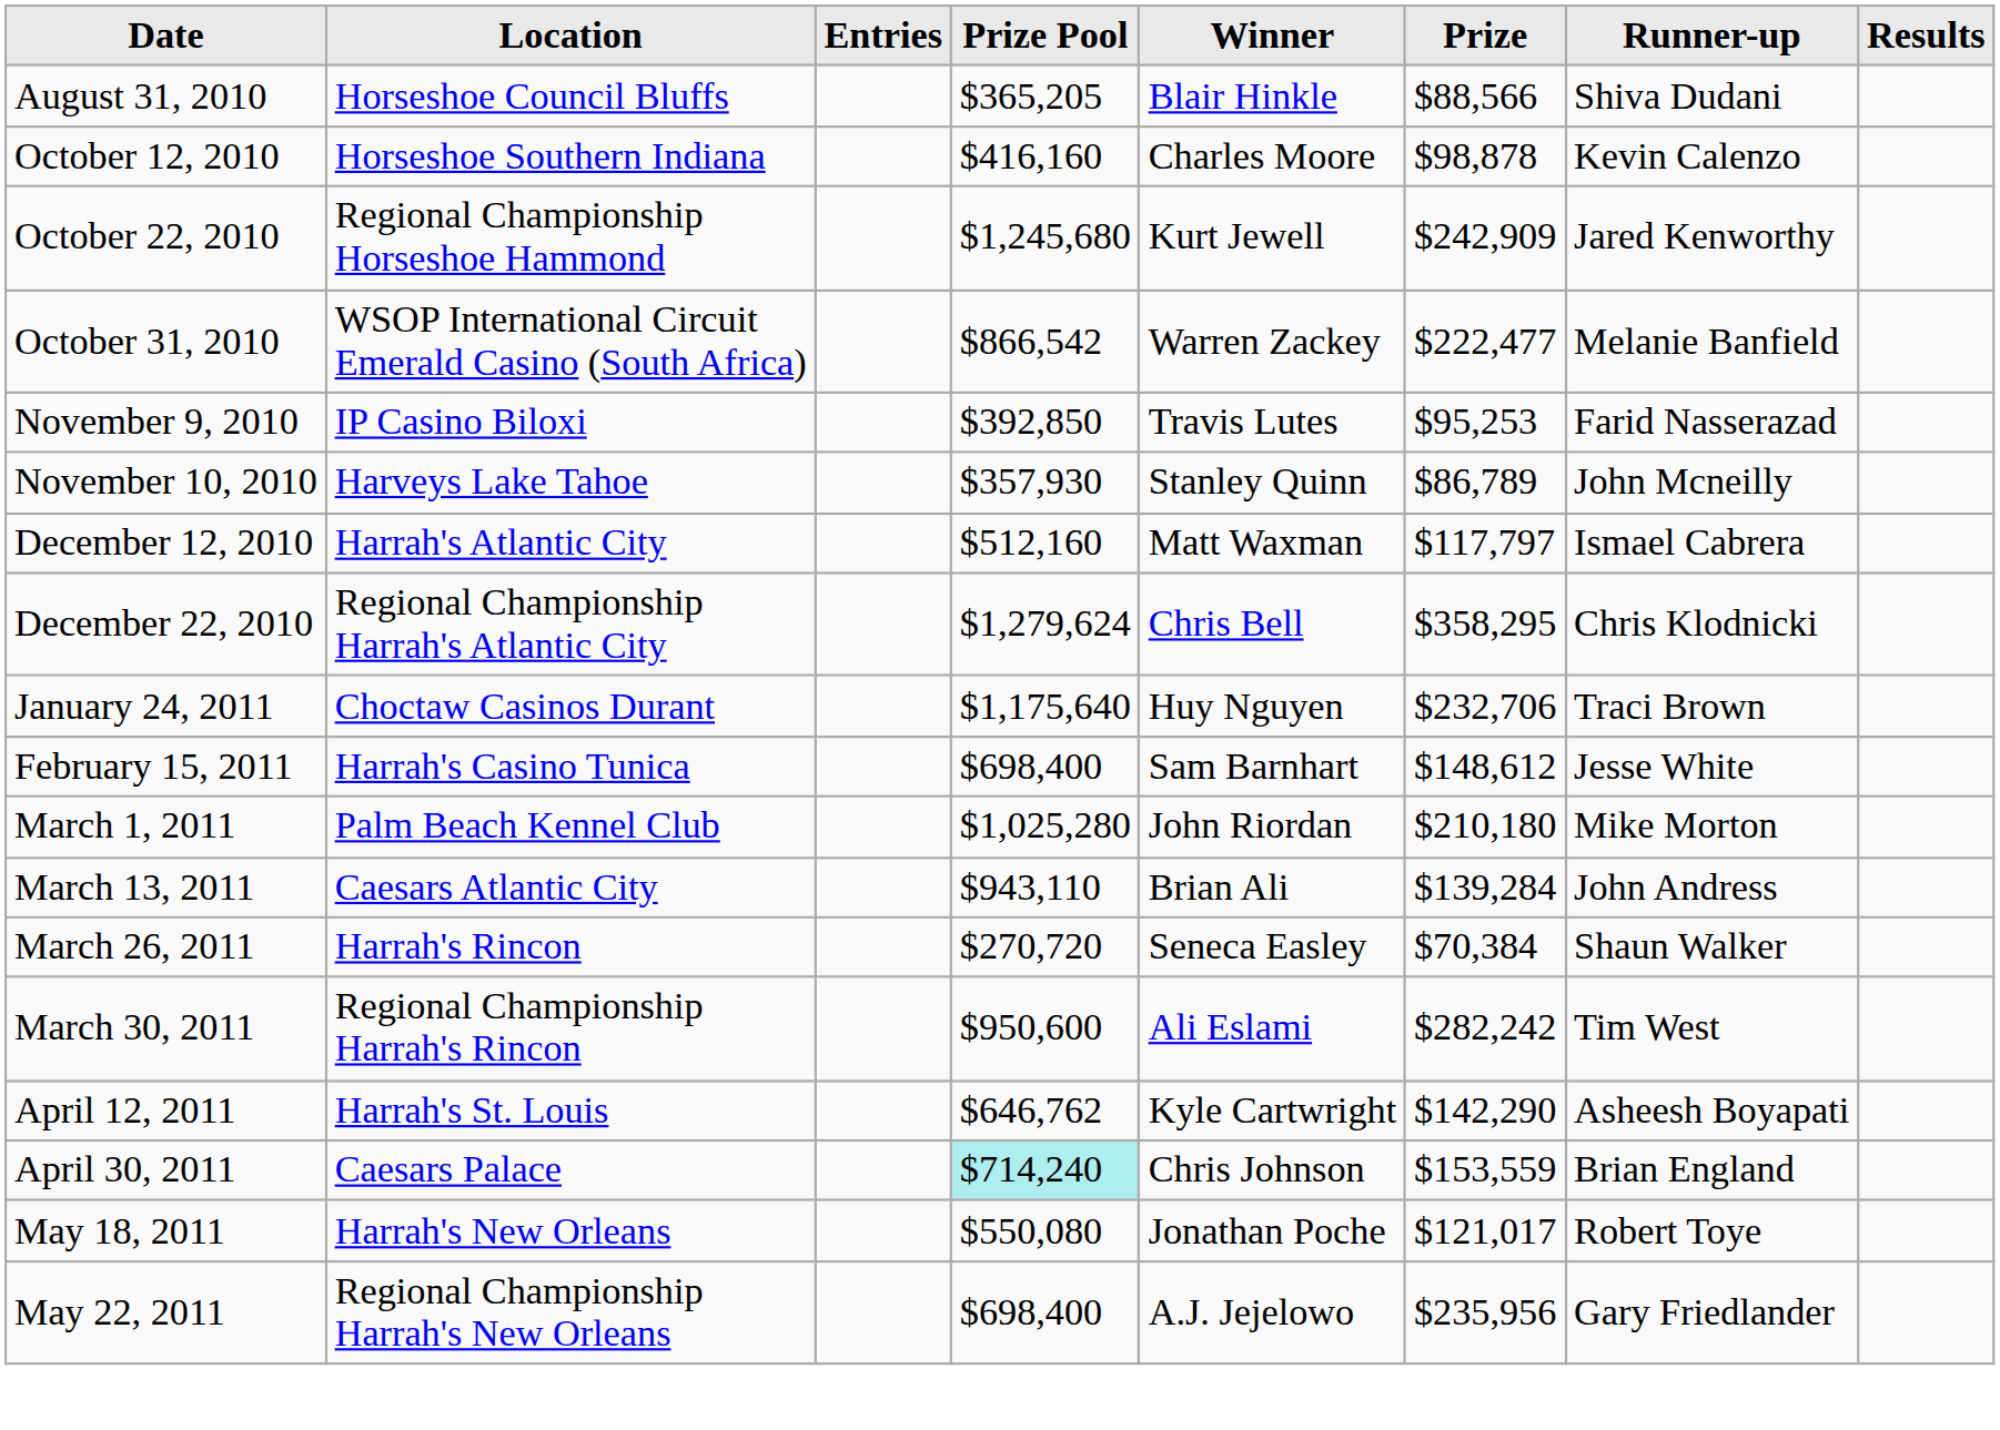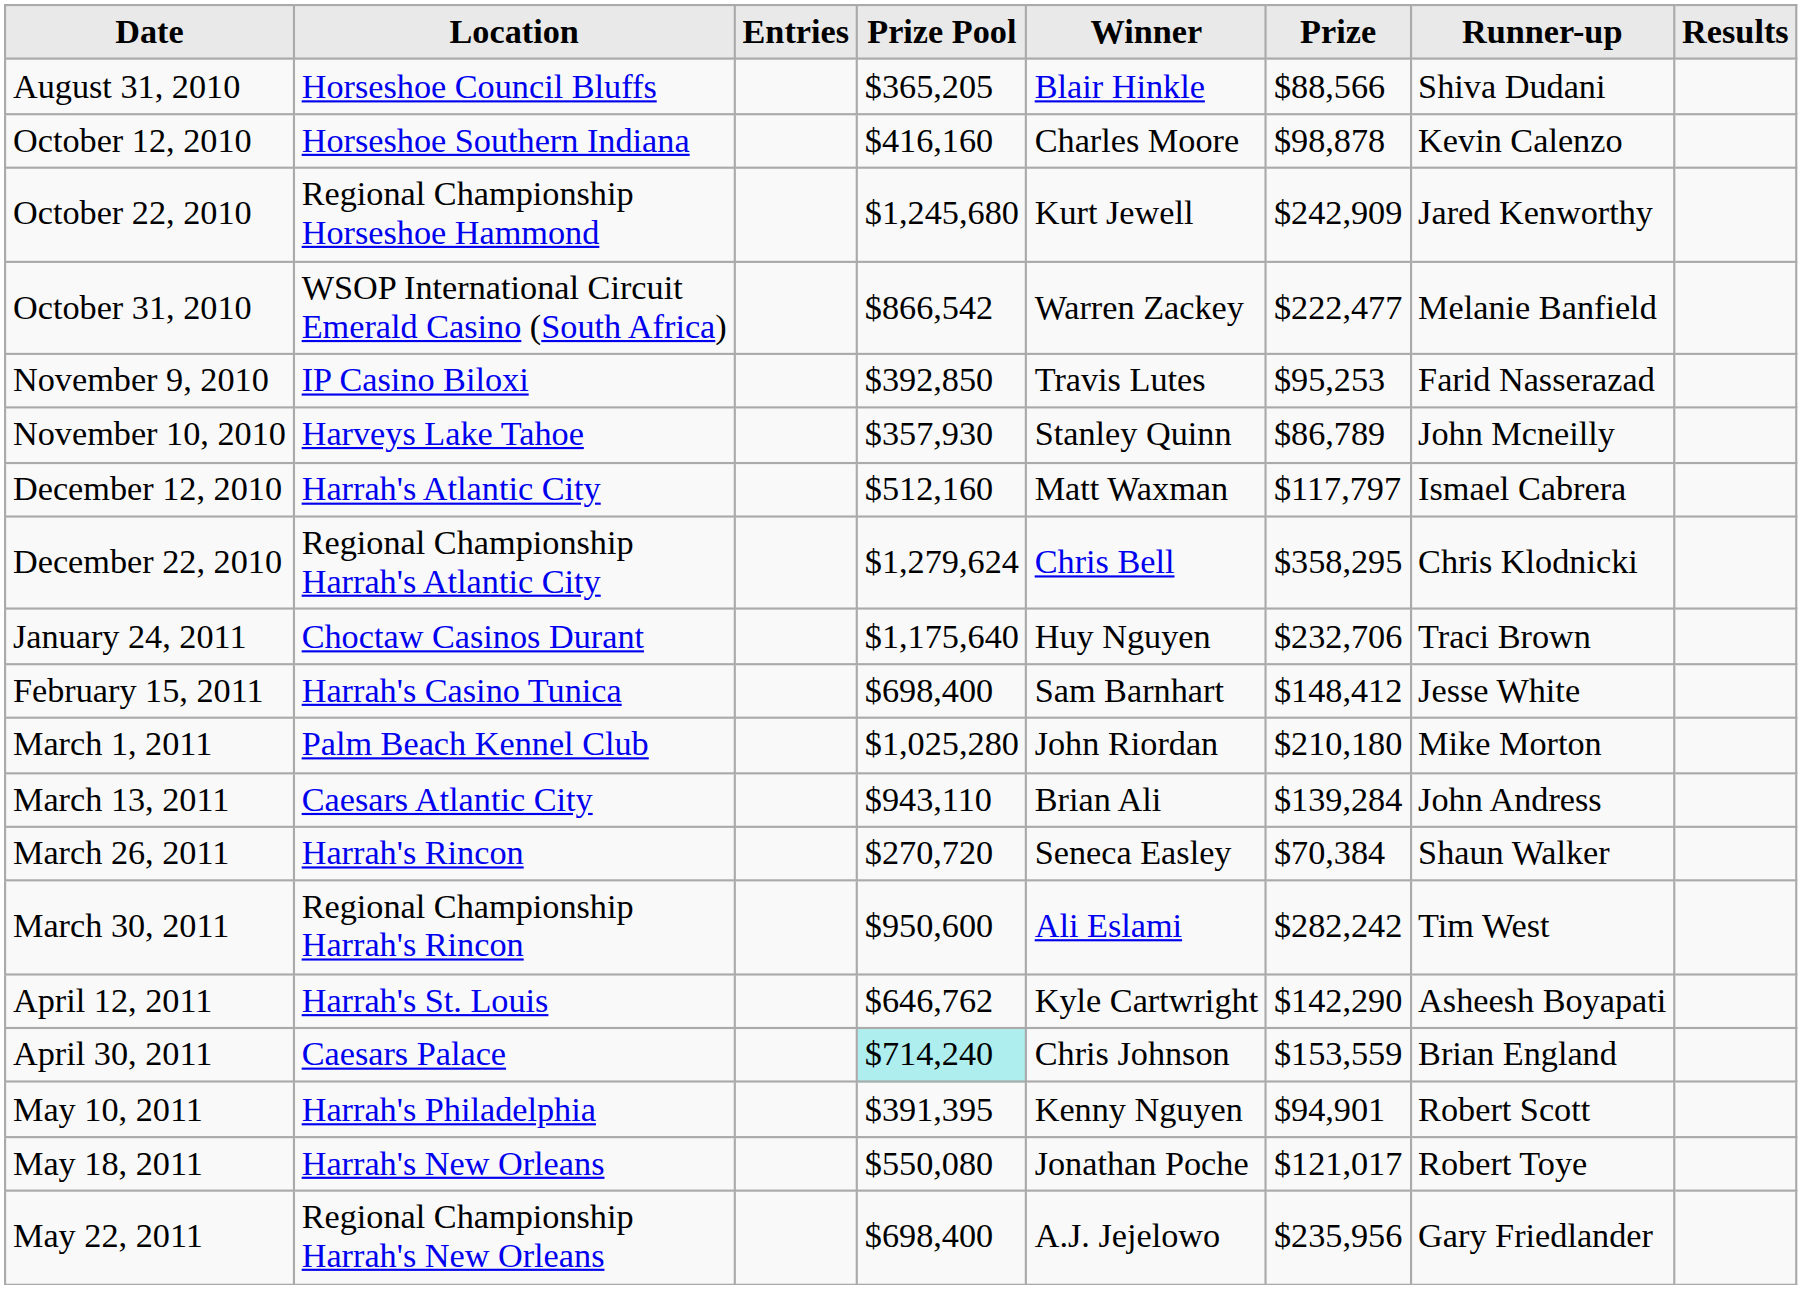February 15, 2011 | Prize: $148,612 -> $148,412
+ row: May 10, 2011 | Harrah's Philadelphia | $391,395 | Kenny Nguyen | $94,901 | Robert Scott
